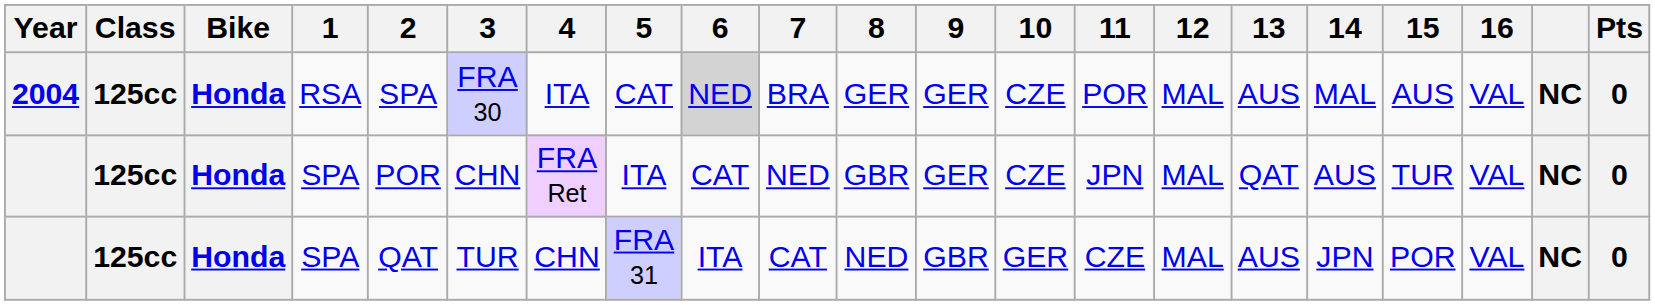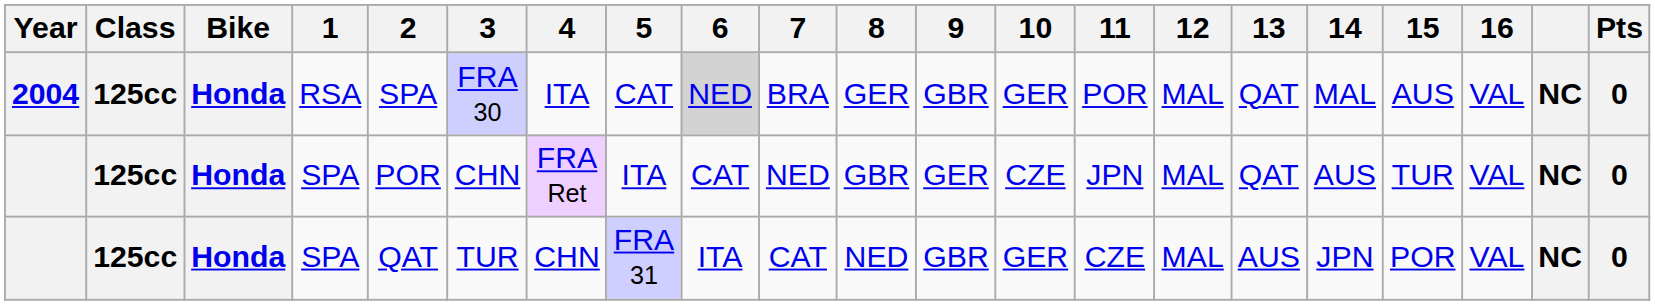2004 | 9: GER -> GBR
2004 | 10: CZE -> GER
2004 | 13: AUS -> QAT
